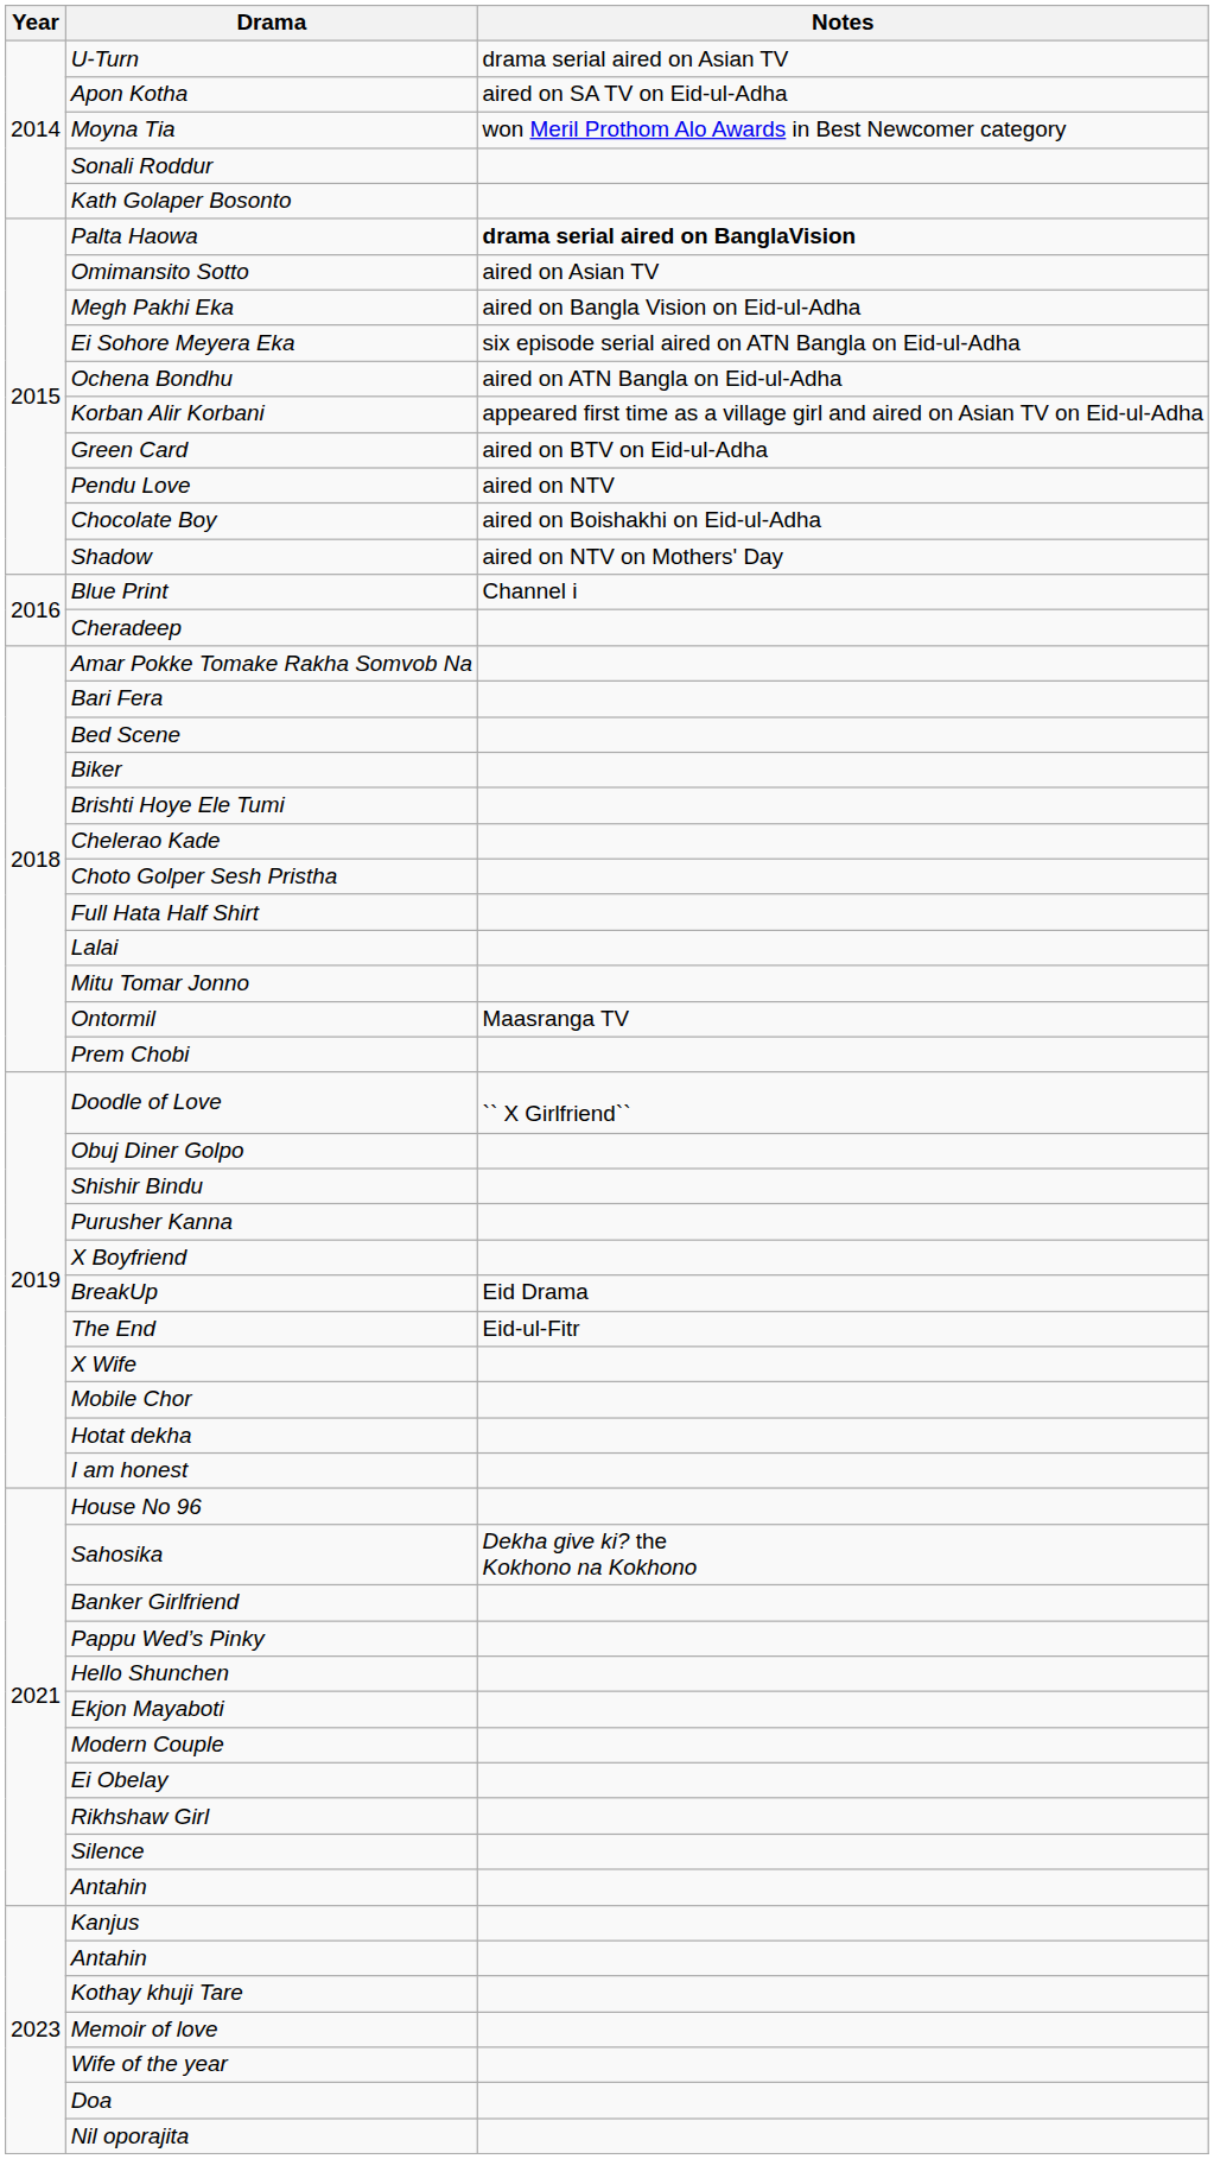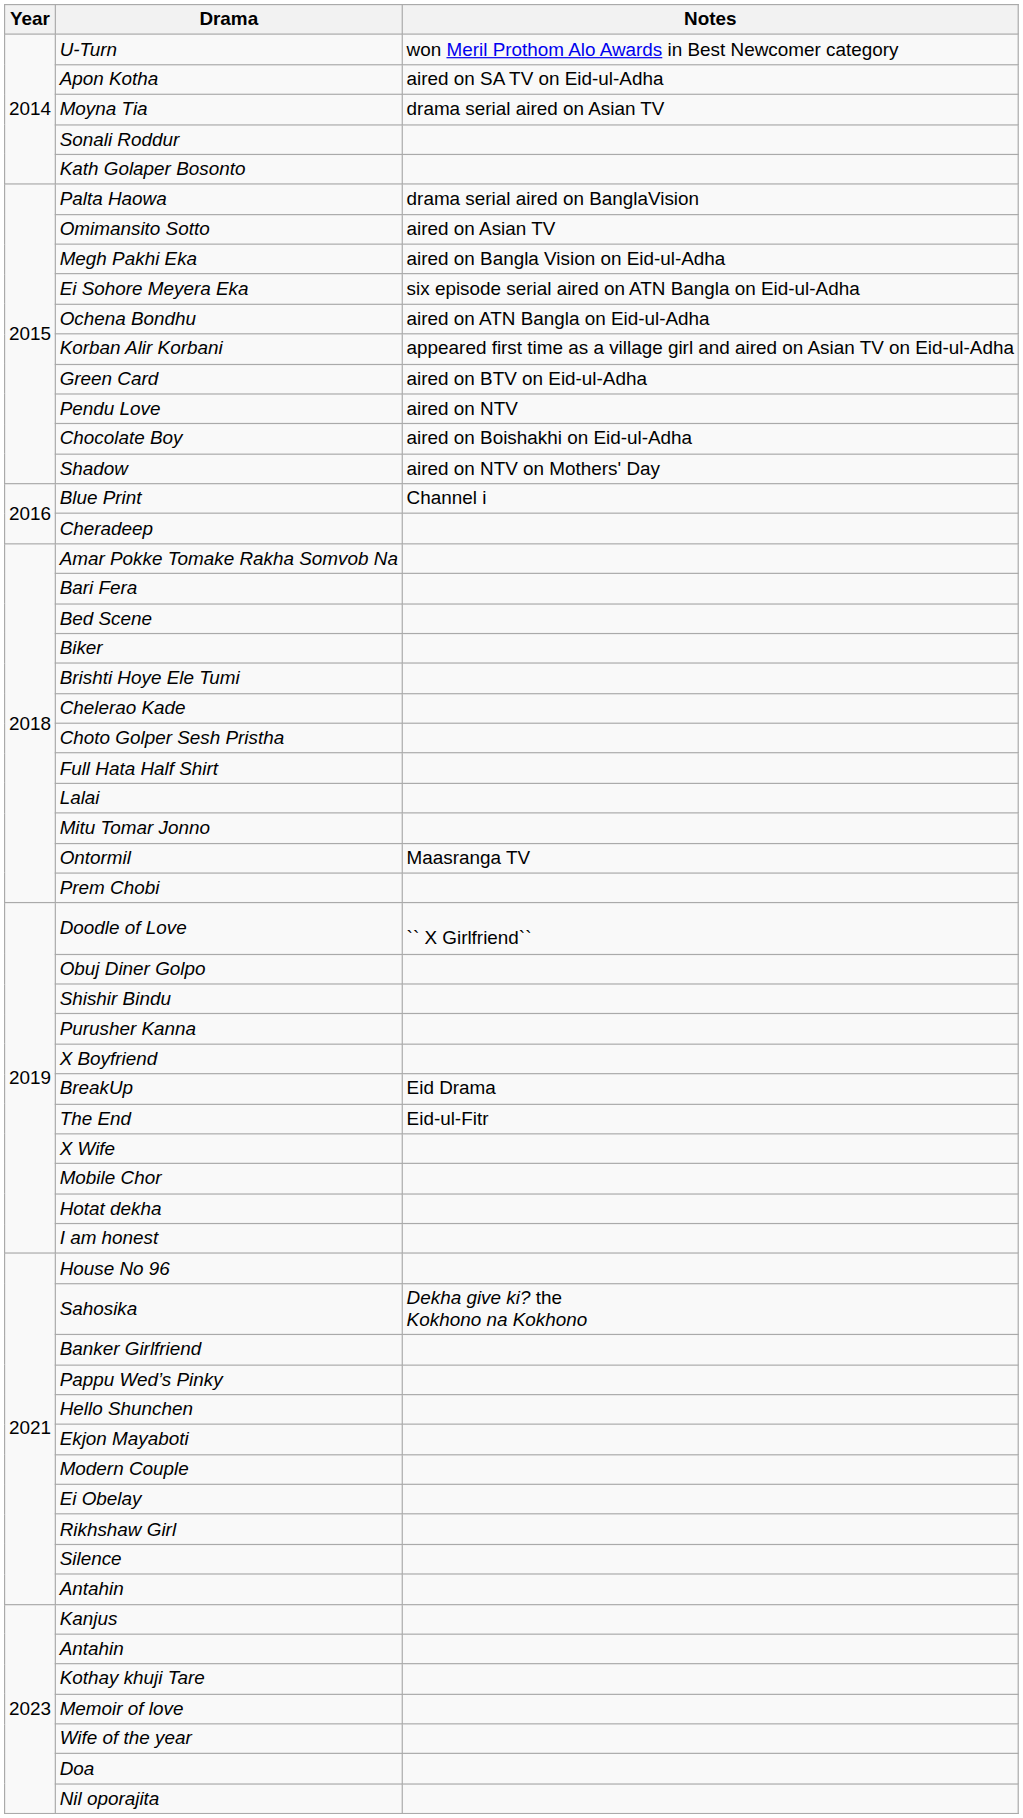U-Turn | Notes: drama serial aired on Asian TV -> won Meril Prothom Alo Awards in Best Newcomer category
Moyna Tia | Notes: won Meril Prothom Alo Awards in Best Newcomer category -> drama serial aired on Asian TV
Palta Haowa | Notes: bold -> normal
